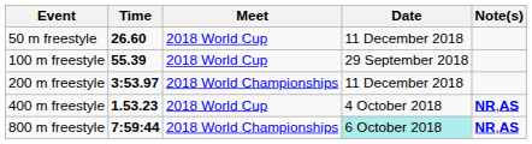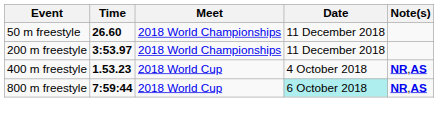50 m freestyle | Meet: 2018 World Cup -> 2018 World Championships
- row: 100 m freestyle | 55.39 | 2018 World Cup | 29 September 2018
800 m freestyle | Meet: 2018 World Championships -> 2018 World Cup
